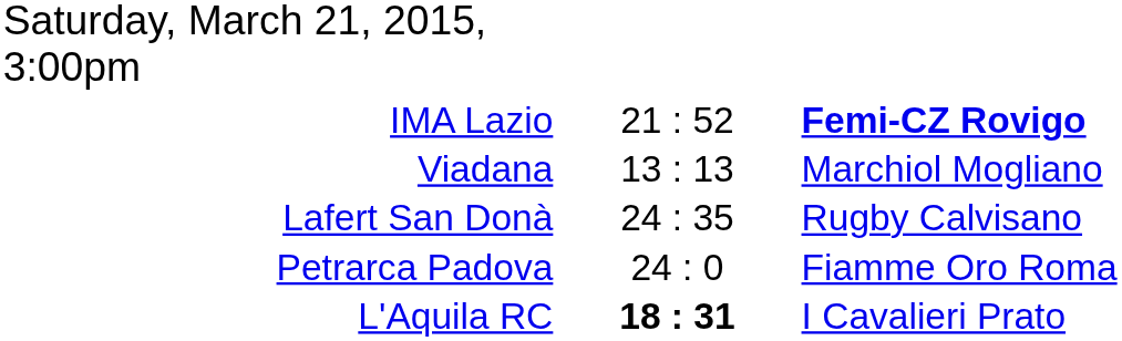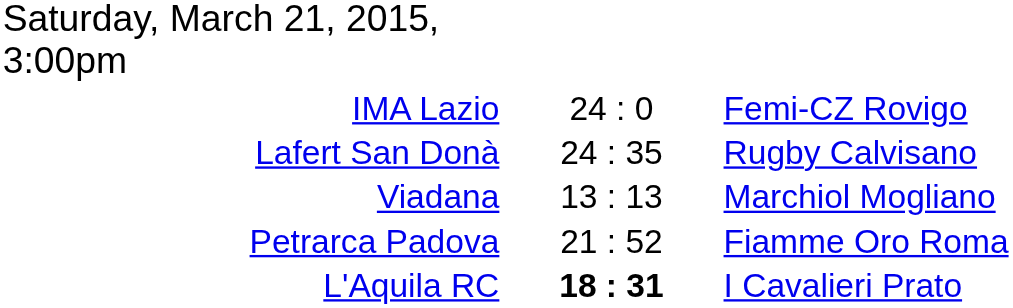IMA Lazio | column 2: 21 : 52 -> 24 : 0
IMA Lazio | column 3: bold -> normal
rows swapped: Lafert San Donà <-> Viadana
Petrarca Padova | column 2: 24 : 0 -> 21 : 52
